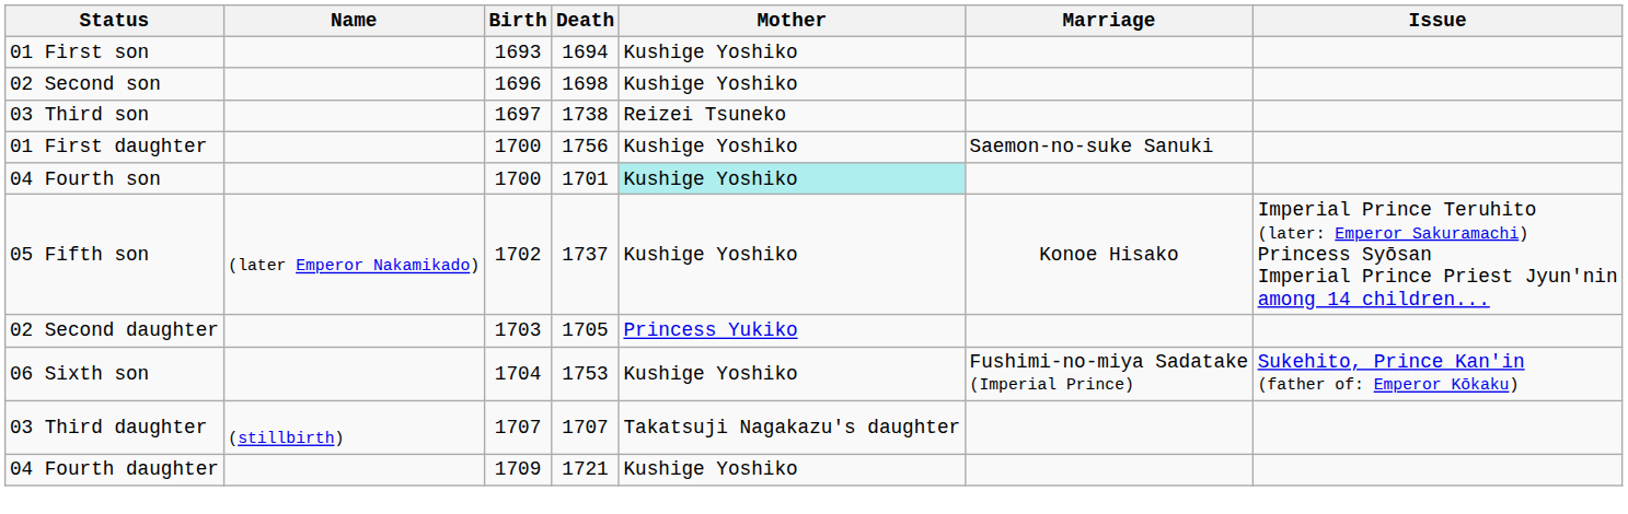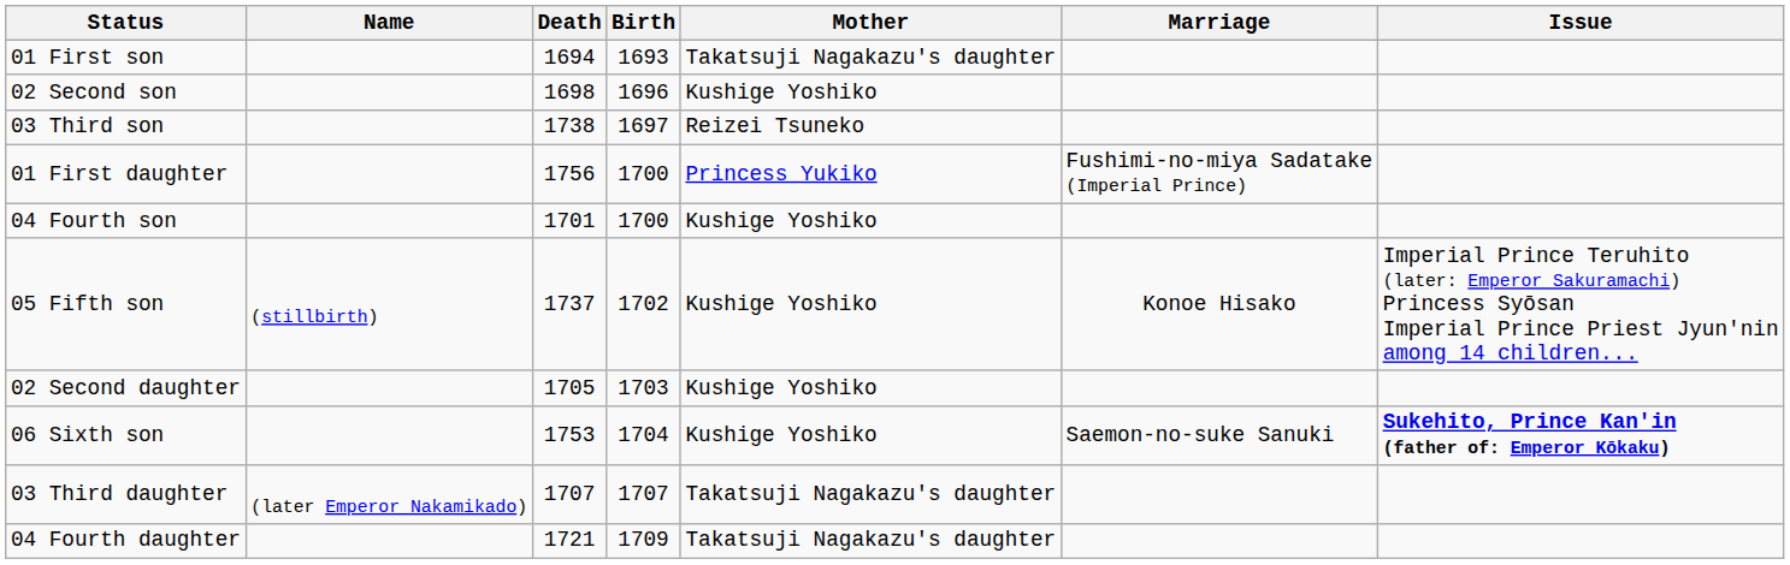columns swapped: Birth <-> Death
01 First son | Mother: Kushige Yoshiko -> Takatsuji Nagakazu's daughter
01 First daughter | Mother: Kushige Yoshiko -> Princess Yukiko
01 First daughter | Marriage: Saemon-no-suke Sanuki -> Fushimi-no-miya Sadatake (Imperial Prince)
04 Fourth son | Mother: paleturquoise background -> no background
05 Fifth son | Name: (later Emperor Nakamikado) -> (stillbirth)
02 Second daughter | Mother: Princess Yukiko -> Kushige Yoshiko
06 Sixth son | Marriage: Fushimi-no-miya Sadatake (Imperial Prince) -> Saemon-no-suke Sanuki
06 Sixth son | Issue: normal -> bold
03 Third daughter | Name: (stillbirth) -> (later Emperor Nakamikado)
04 Fourth daughter | Mother: Kushige Yoshiko -> Takatsuji Nagakazu's daughter
